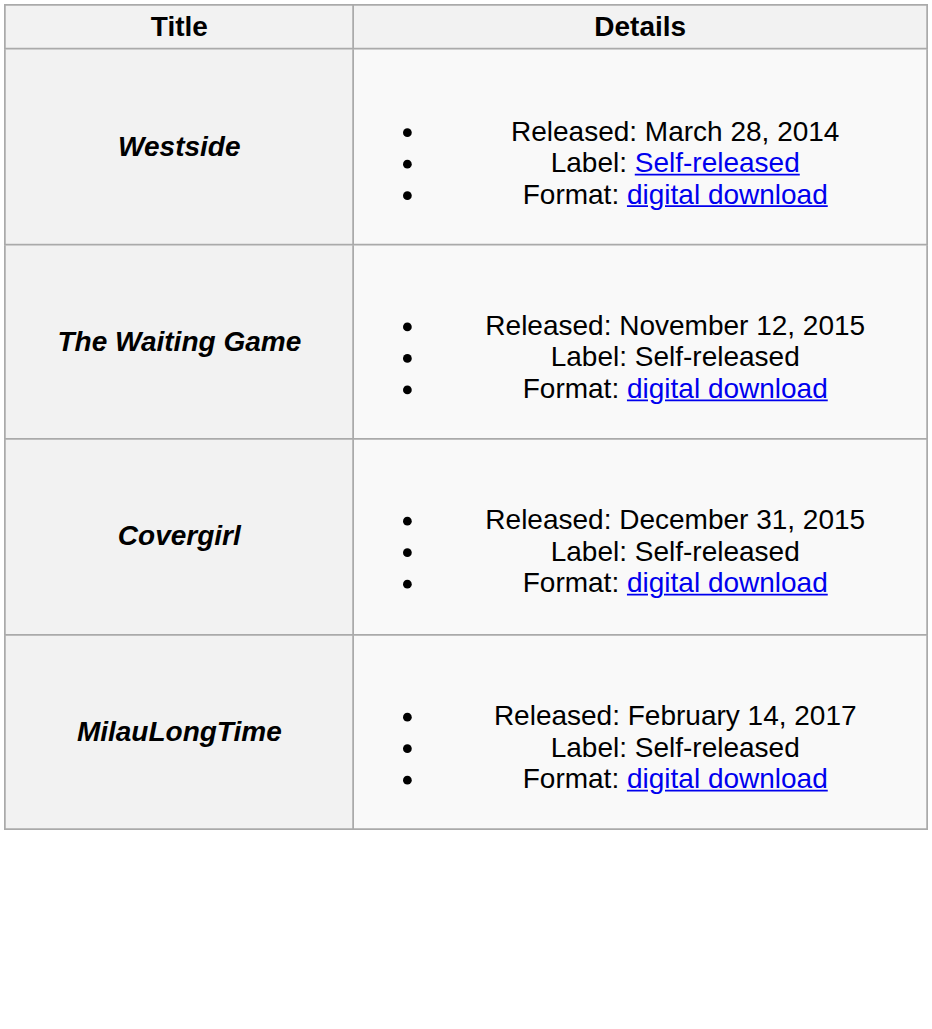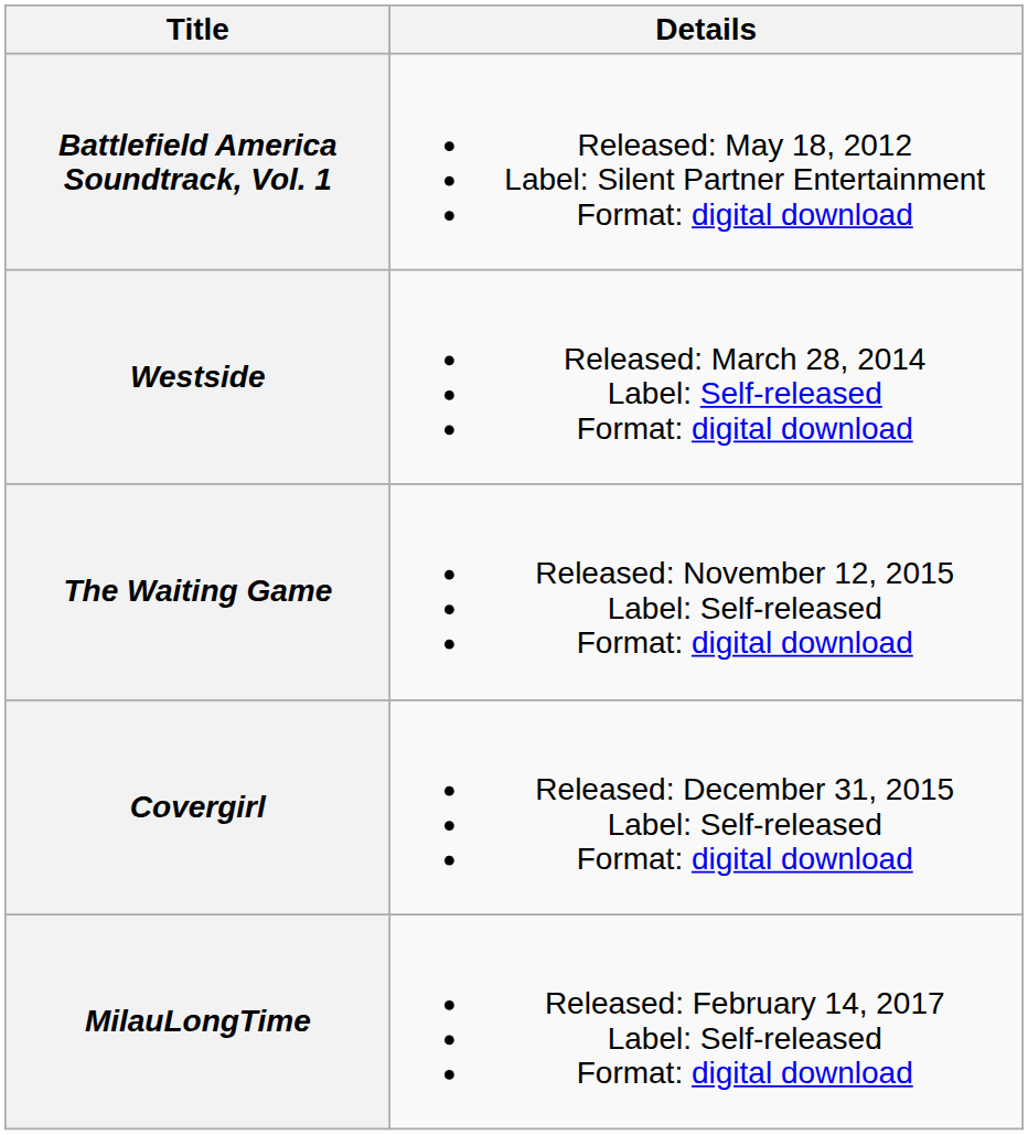+ row: Battlefield America Soundtrack, Vol. 1 | Released: May 18, 2012 Label: Silent Partner Entertainment Format: digital download
